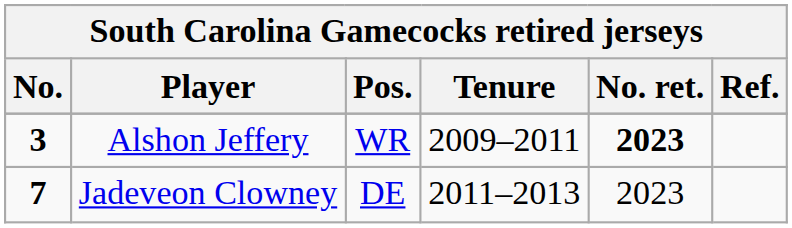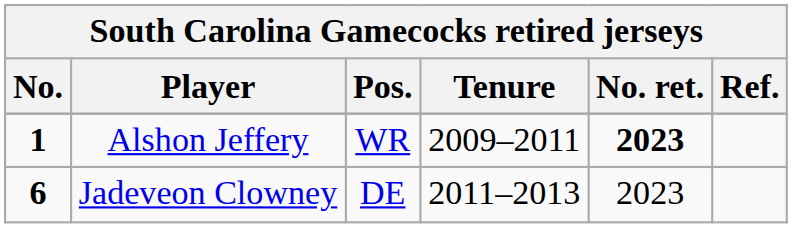Alshon Jeffery | No.: 3 -> 1
Jadeveon Clowney | No.: 7 -> 6
